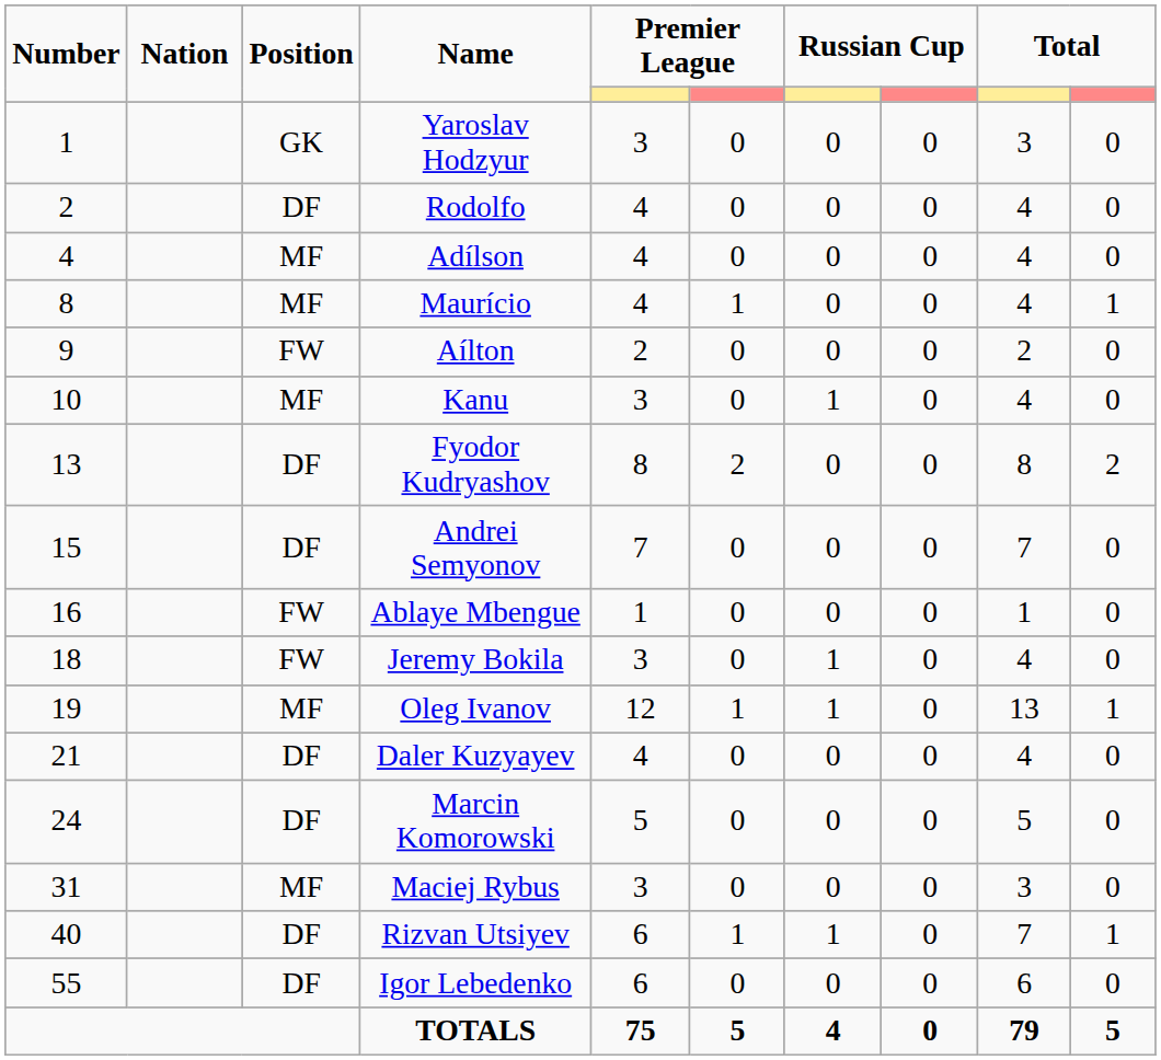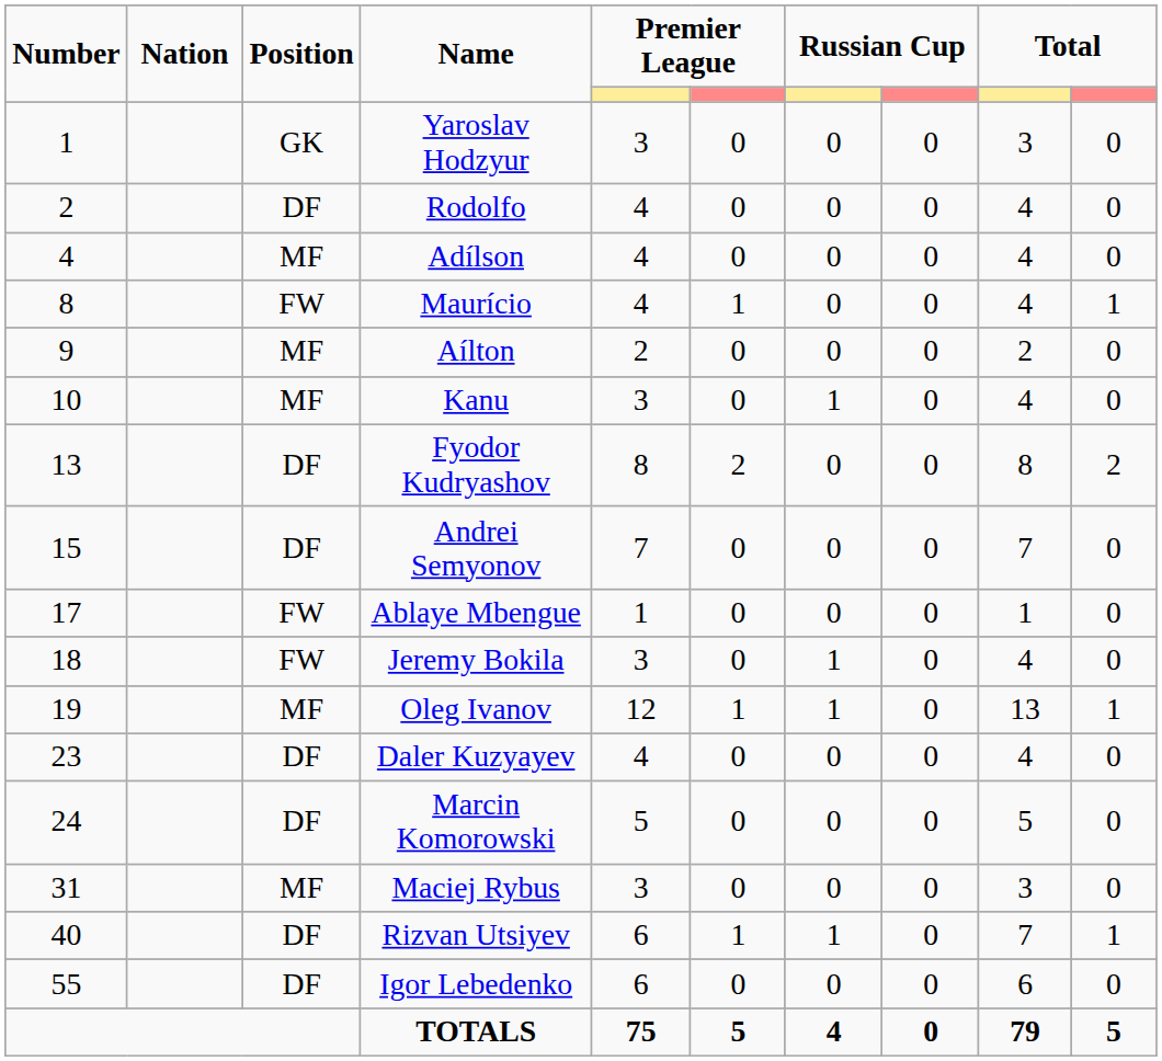Maurício | Position: MF -> FW
Aílton | Position: FW -> MF
Ablaye Mbengue | Number: 16 -> 17
Daler Kuzyayev | Number: 21 -> 23
